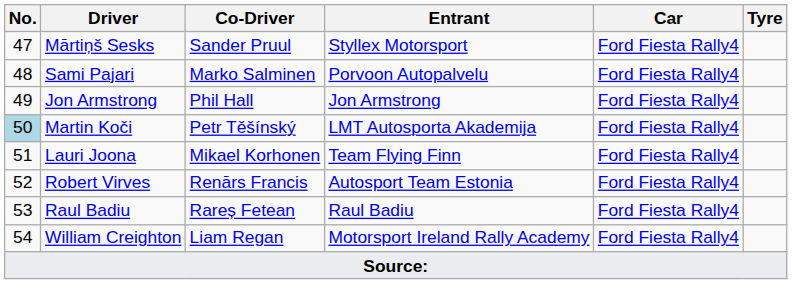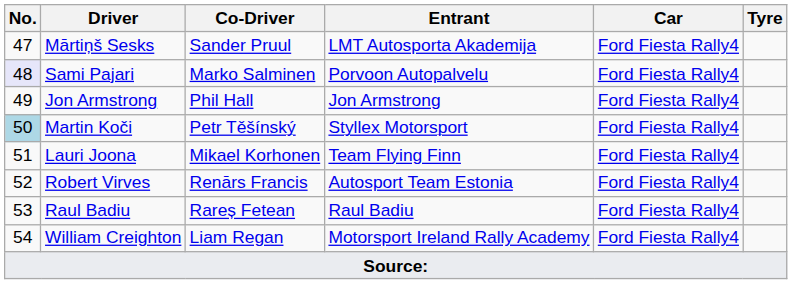Mārtiņš Sesks | Entrant: Styllex Motorsport -> LMT Autosporta Akademija
Sami Pajari | No.: no background -> lavender background
Martin Koči | Entrant: LMT Autosporta Akademija -> Styllex Motorsport
